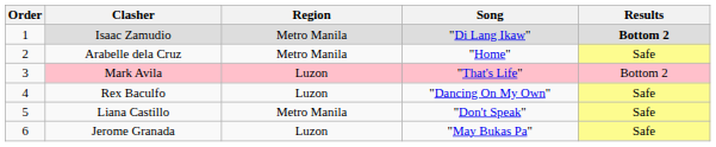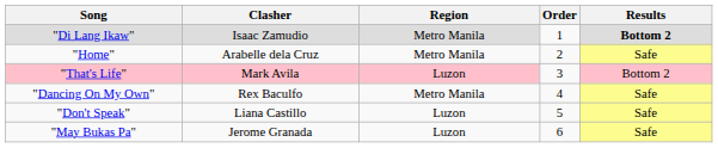columns swapped: Order <-> Song
Rex Baculfo | Region: Luzon -> Metro Manila
Liana Castillo | Region: Metro Manila -> Luzon
